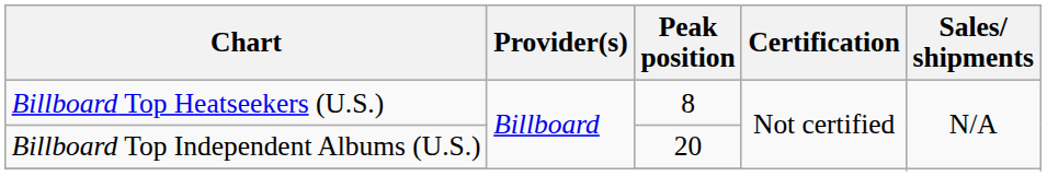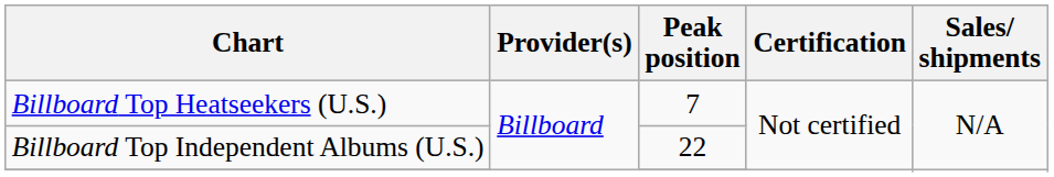Billboard Top Heatseekers (U.S.) | Peak position: 8 -> 7
Billboard Top Independent Albums (U.S.) | Peak position: 20 -> 22
